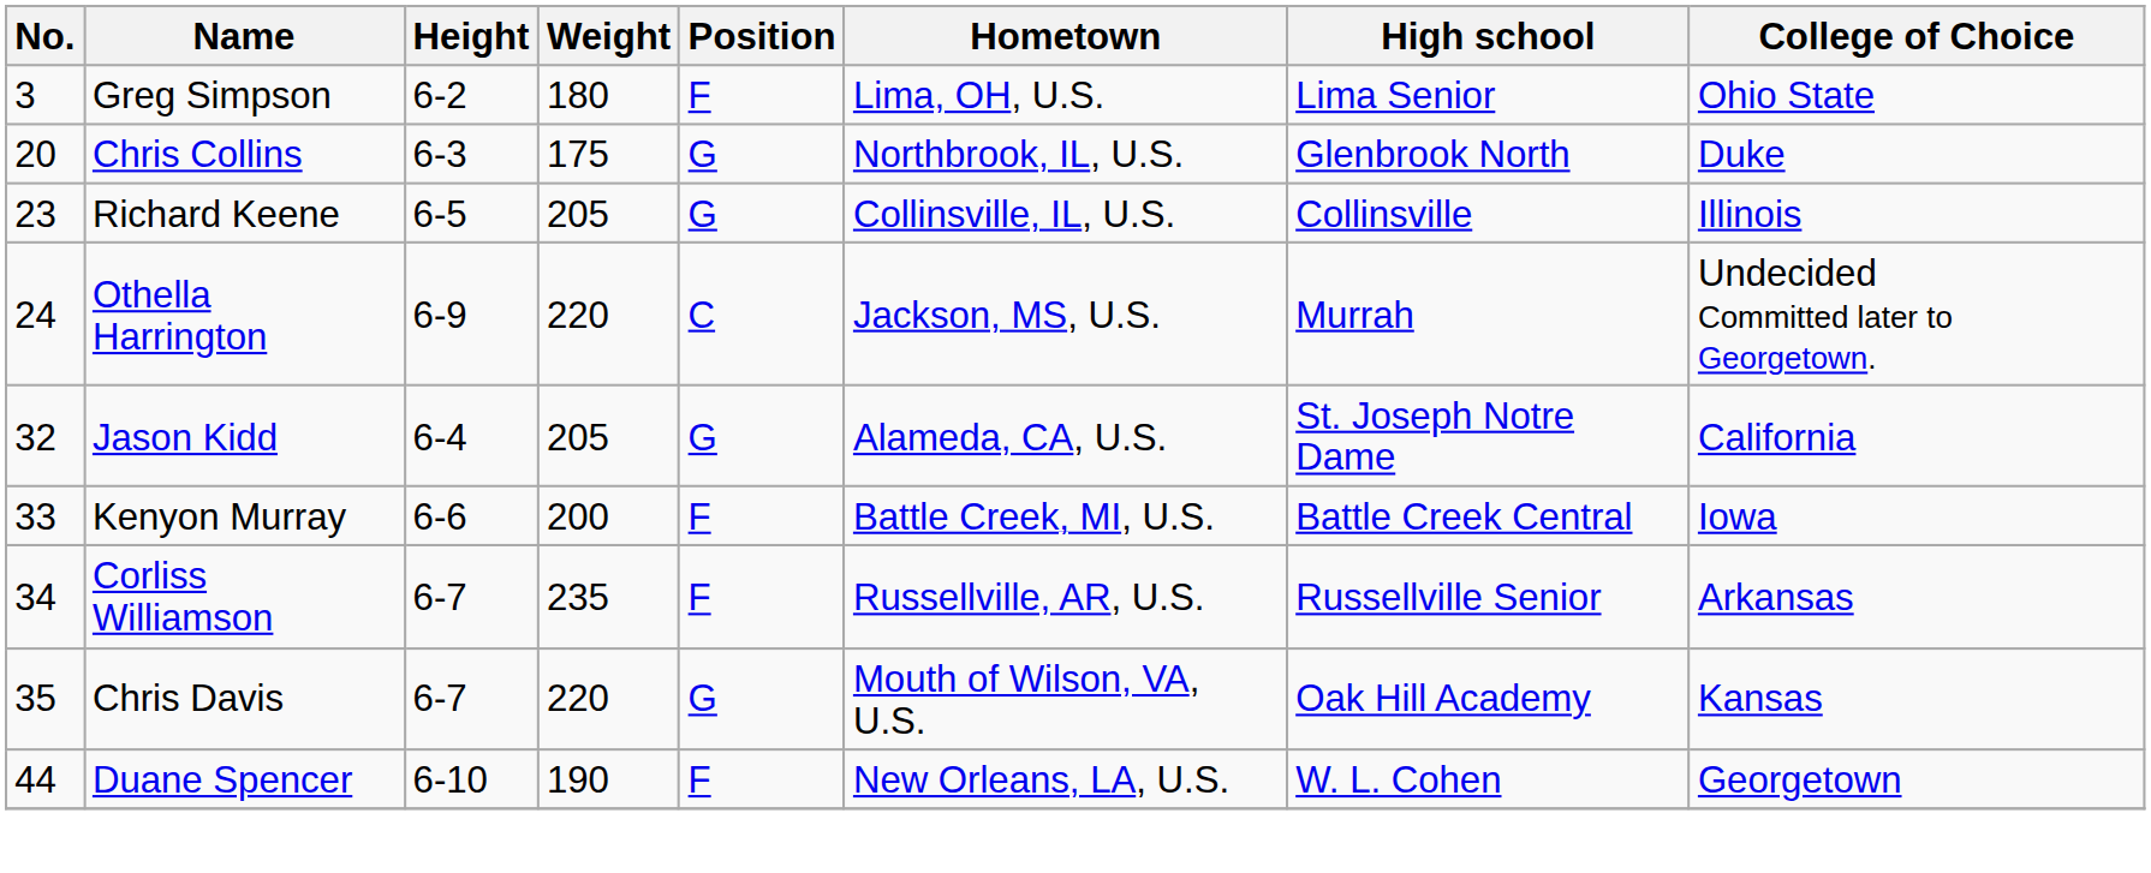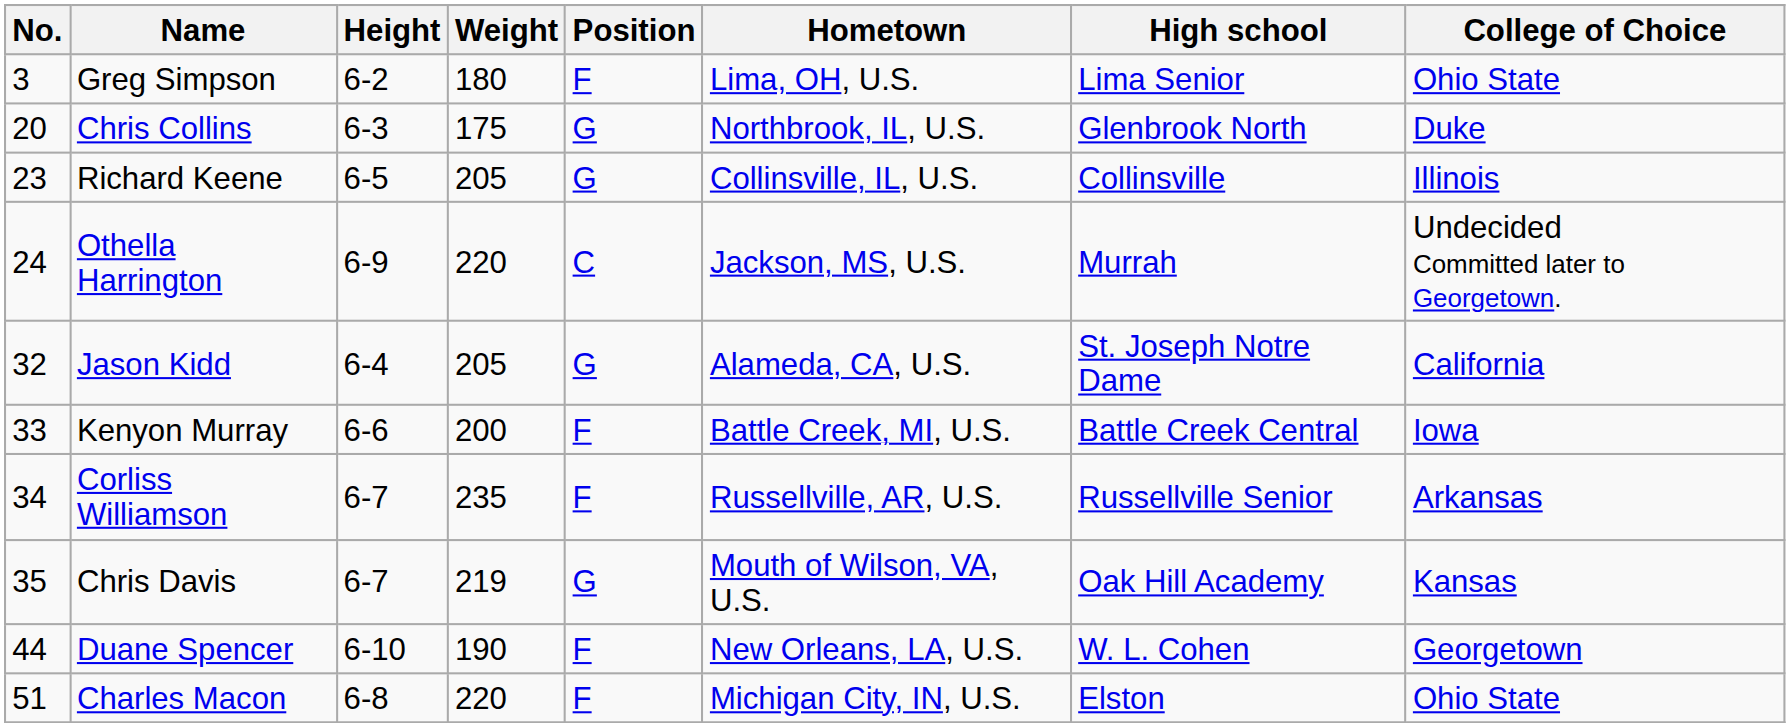Chris Davis | Weight: 220 -> 219
+ row: 51 | Charles Macon | 6-8 | 220 | F | Michigan City, IN, U.S. | Elston | Ohio State
